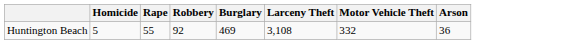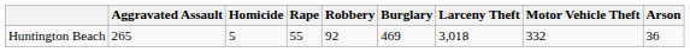+ column: Aggravated Assault | 265
Huntington Beach | Larceny Theft: 3,108 -> 3,018
